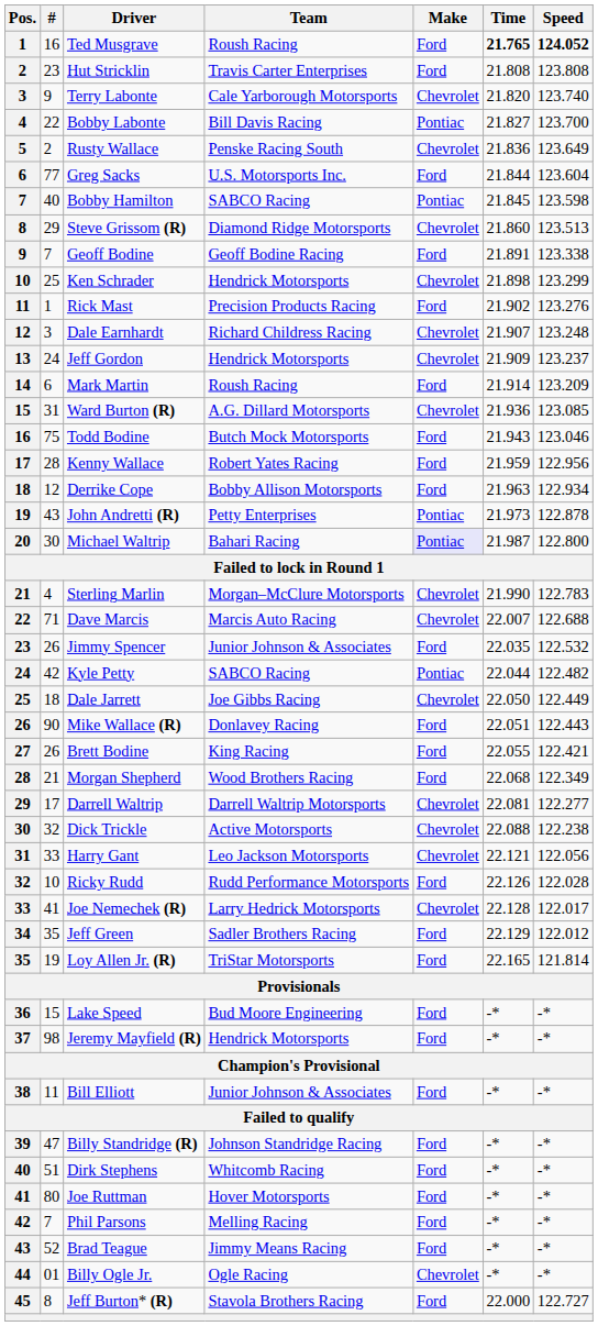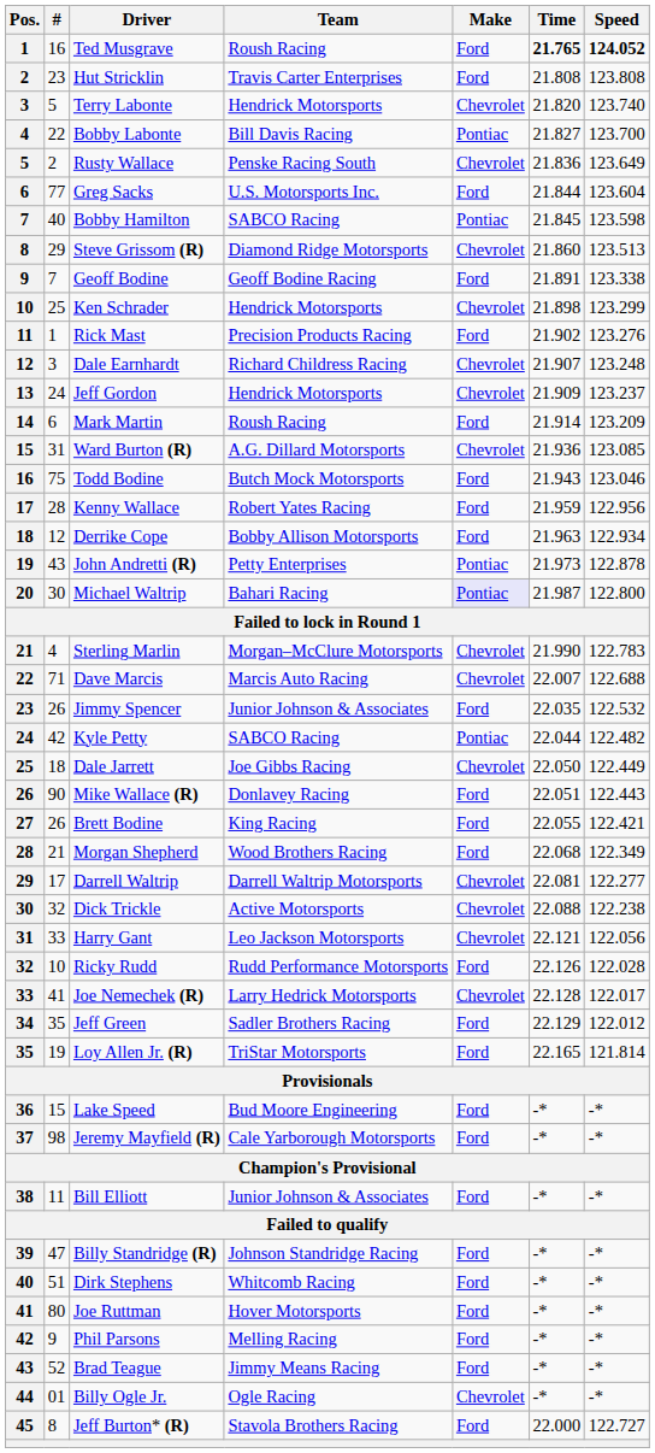Terry Labonte | #: 9 -> 5
Terry Labonte | Team: Cale Yarborough Motorsports -> Hendrick Motorsports
Jeremy Mayfield (R) | Team: Hendrick Motorsports -> Cale Yarborough Motorsports
Phil Parsons | #: 7 -> 9
